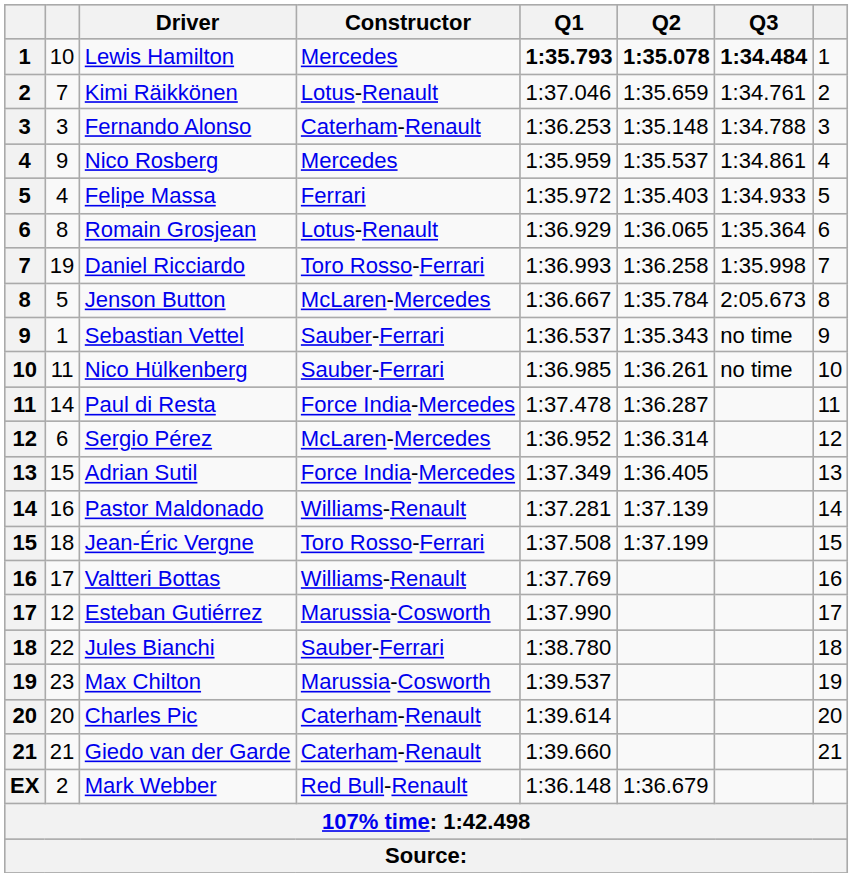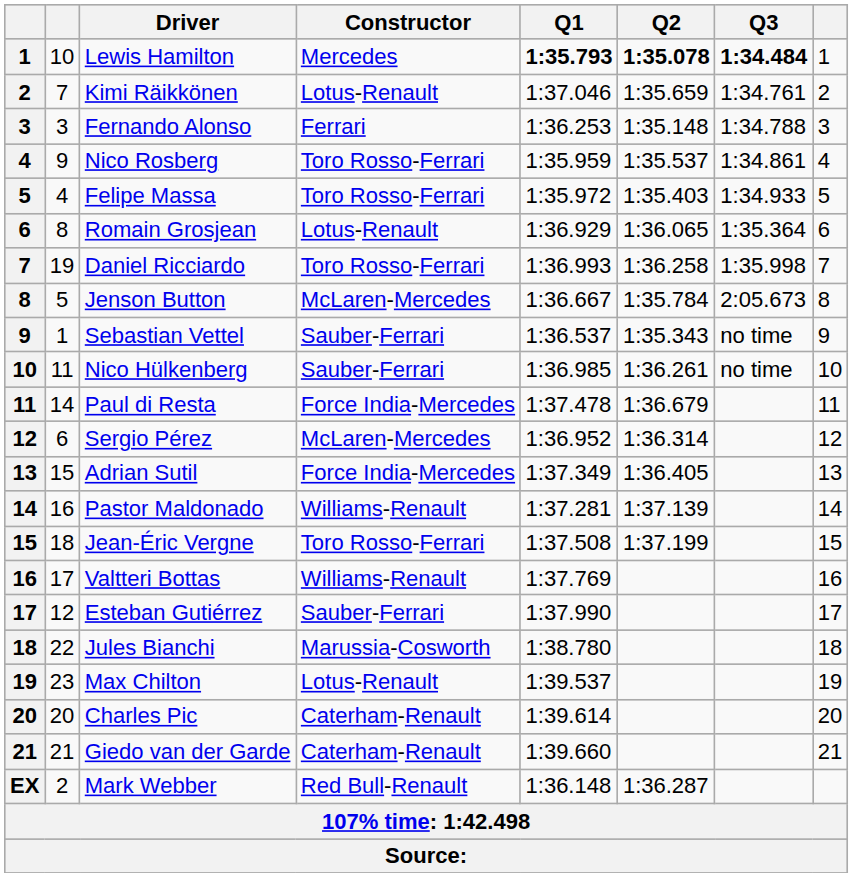Fernando Alonso | Constructor: Caterham-Renault -> Ferrari
Nico Rosberg | Constructor: Mercedes -> Toro Rosso-Ferrari
Felipe Massa | Constructor: Ferrari -> Toro Rosso-Ferrari
Paul di Resta | Q2: 1:36.287 -> 1:36.679
Esteban Gutiérrez | Constructor: Marussia-Cosworth -> Sauber-Ferrari
Jules Bianchi | Constructor: Sauber-Ferrari -> Marussia-Cosworth
Max Chilton | Constructor: Marussia-Cosworth -> Lotus-Renault
Mark Webber | Q2: 1:36.679 -> 1:36.287
